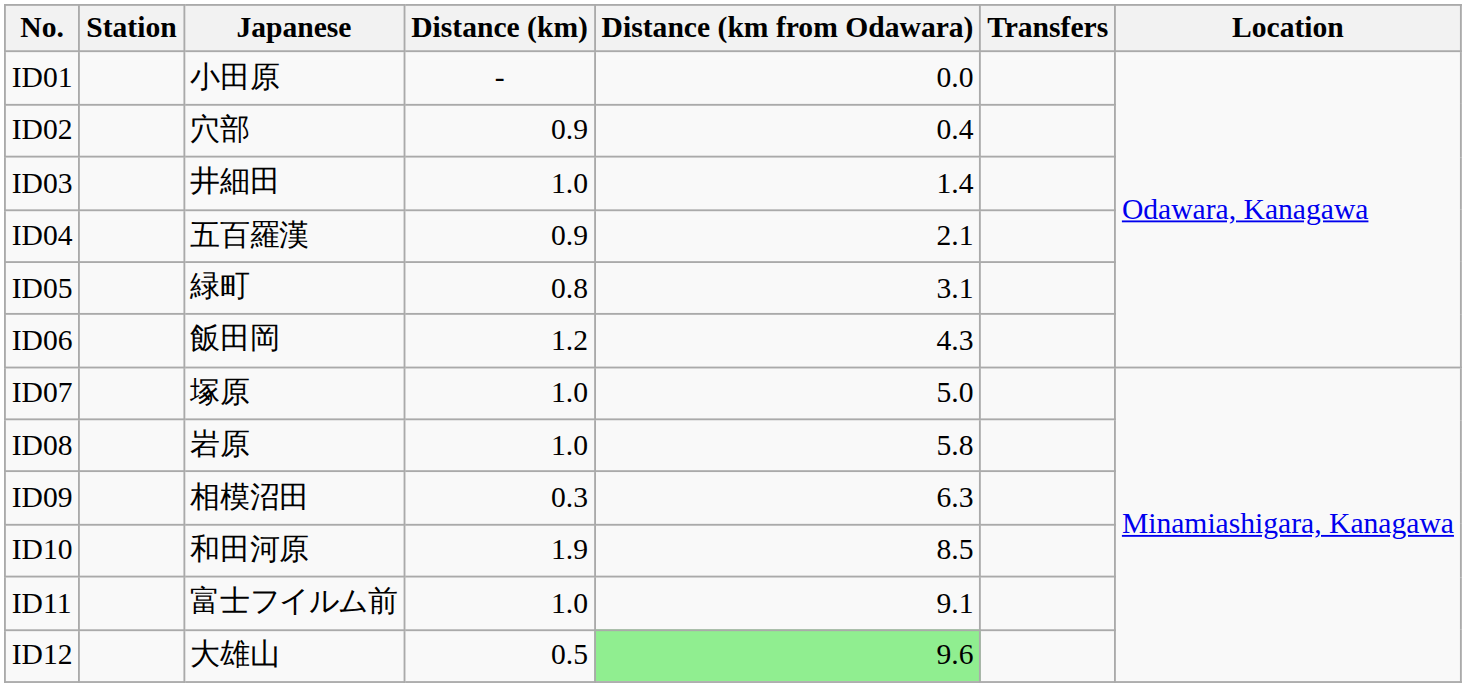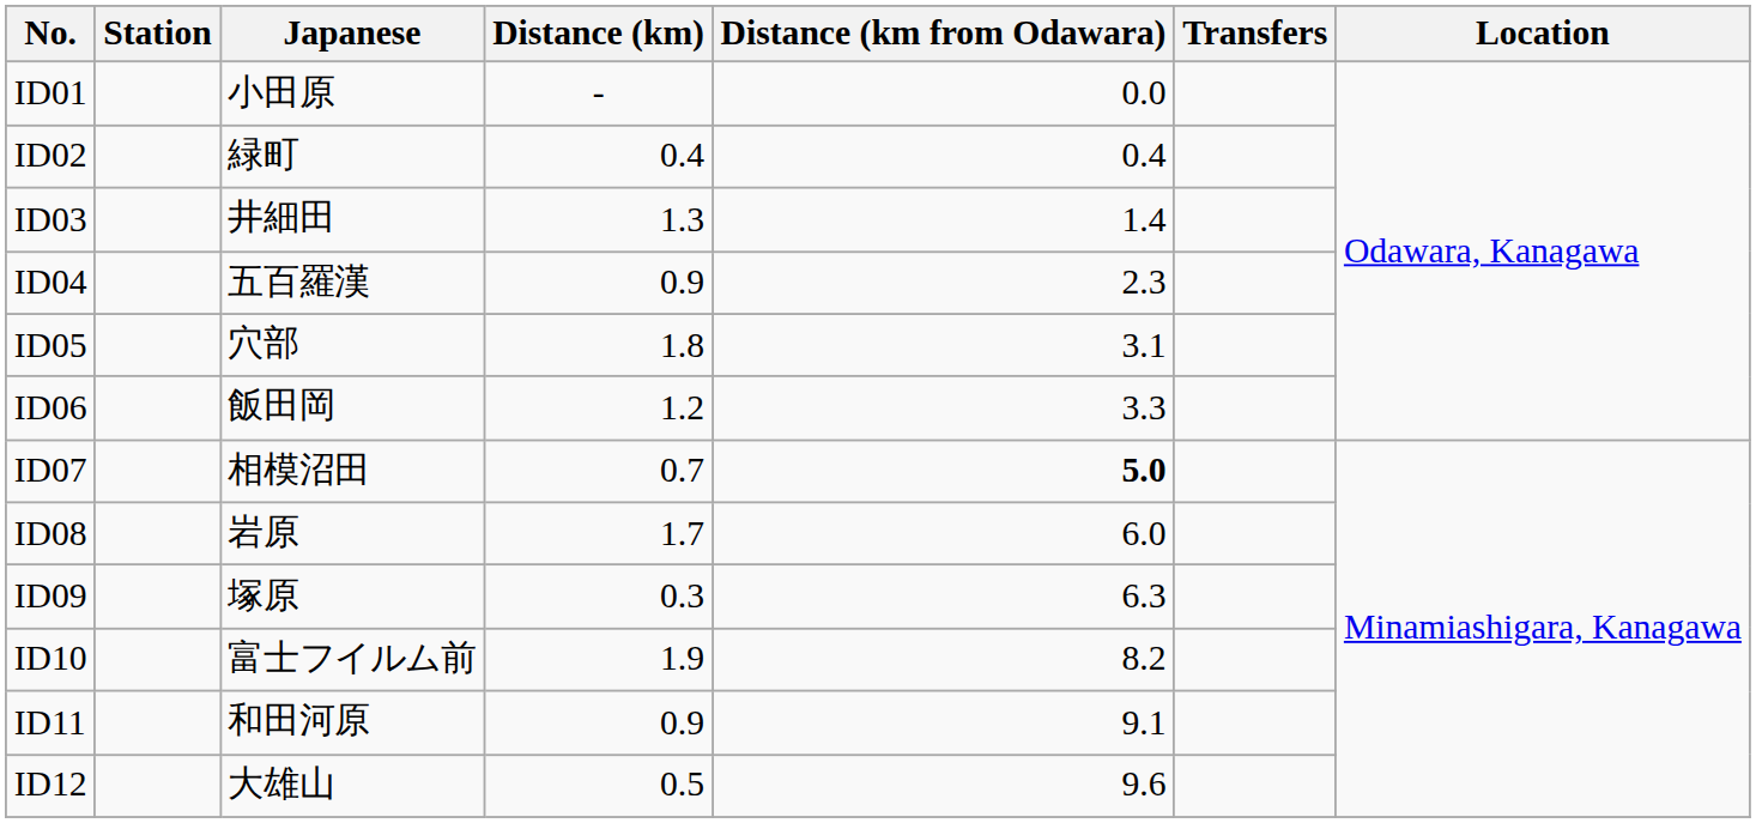ID02 | Japanese: 穴部 -> 緑町
ID02 | Distance (km): 0.9 -> 0.4
ID03 | Distance (km): 1.0 -> 1.3
ID04 | Distance (km from Odawara): 2.1 -> 2.3
ID05 | Japanese: 緑町 -> 穴部
ID05 | Distance (km): 0.8 -> 1.8
ID06 | Distance (km from Odawara): 4.3 -> 3.3
ID07 | Japanese: 塚原 -> 相模沼田
ID07 | Distance (km): 1.0 -> 0.7
ID07 | Distance (km from Odawara): normal -> bold
ID08 | Distance (km): 1.0 -> 1.7
ID08 | Distance (km from Odawara): 5.8 -> 6.0
ID09 | Japanese: 相模沼田 -> 塚原
ID10 | Japanese: 和田河原 -> 富士フイルム前
ID10 | Distance (km from Odawara): 8.5 -> 8.2
ID11 | Japanese: 富士フイルム前 -> 和田河原
ID11 | Distance (km): 1.0 -> 0.9
ID12 | Distance (km from Odawara): lightgreen background -> no background
